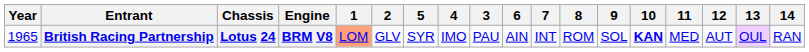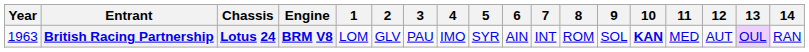columns swapped: 3 <-> 5
British Racing Partnership | Year: 1965 -> 1963
British Racing Partnership | 1: lightsalmon background -> no background
